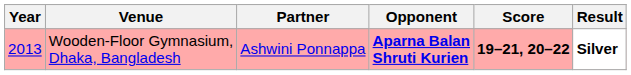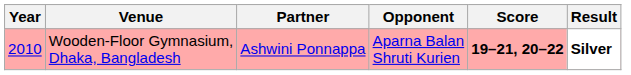Wooden-Floor Gymnasium, Dhaka, Bangladesh | Year: 2013 -> 2010
Wooden-Floor Gymnasium, Dhaka, Bangladesh | Opponent: bold -> normal
